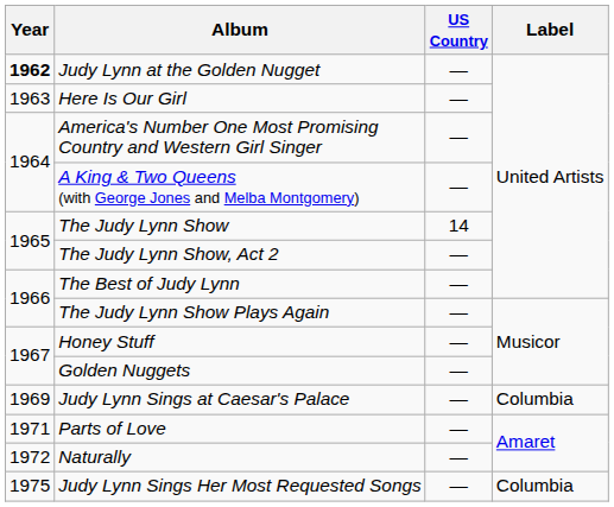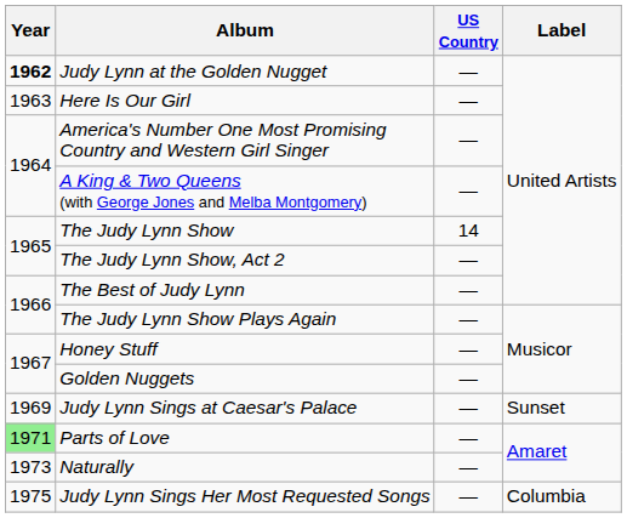Judy Lynn Sings at Caesar's Palace | Label: Columbia -> Sunset
Parts of Love | Year: no background -> lightgreen background
Naturally | Year: 1972 -> 1973
